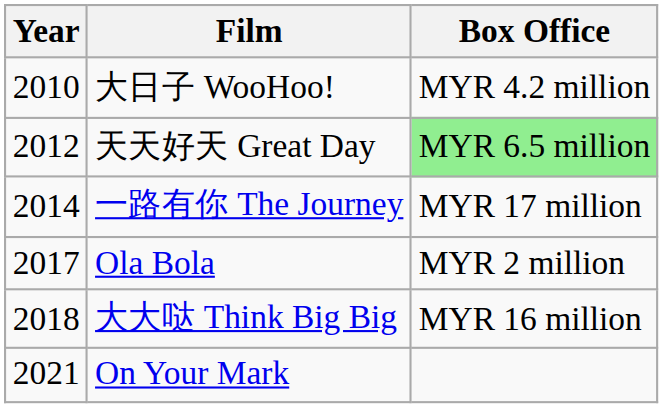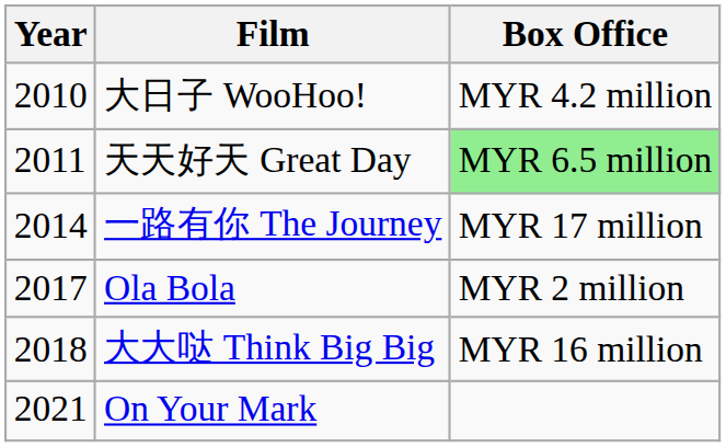天天好天 Great Day | Year: 2012 -> 2011
